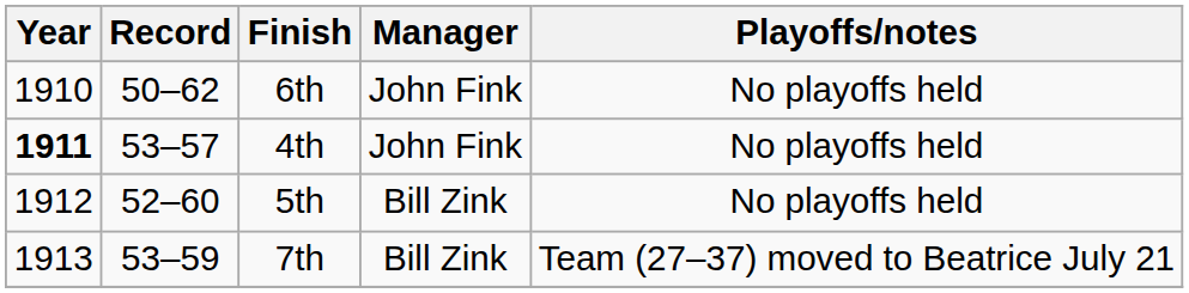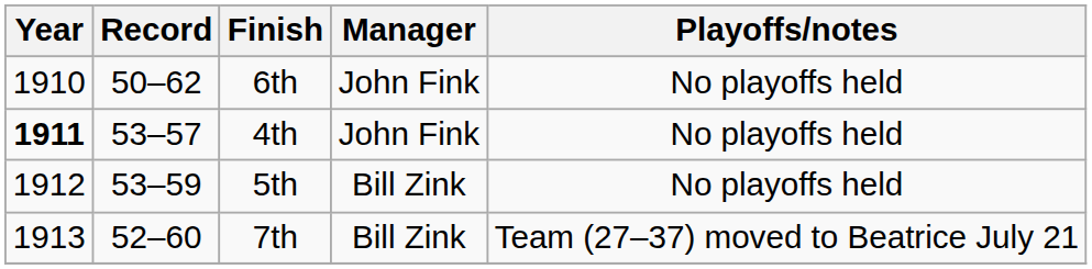5th | Record: 52–60 -> 53–59
7th | Record: 53–59 -> 52–60
